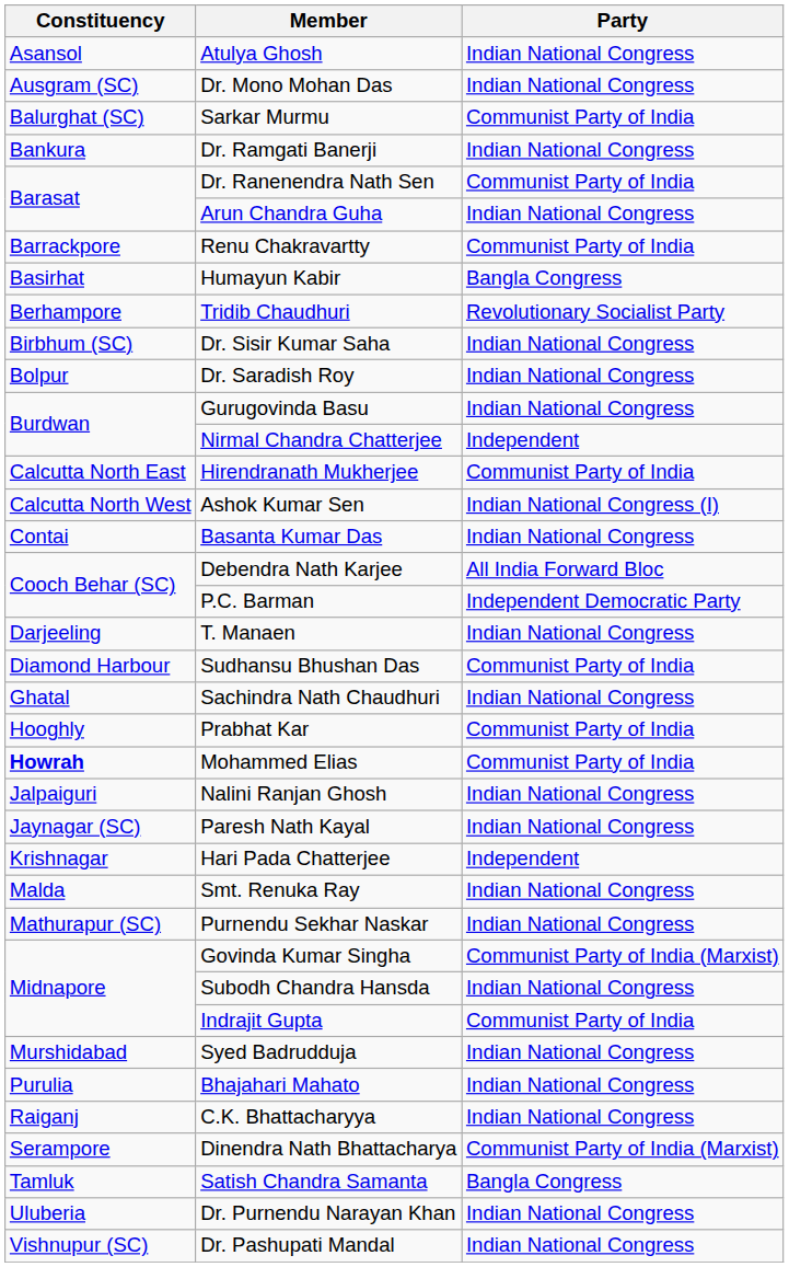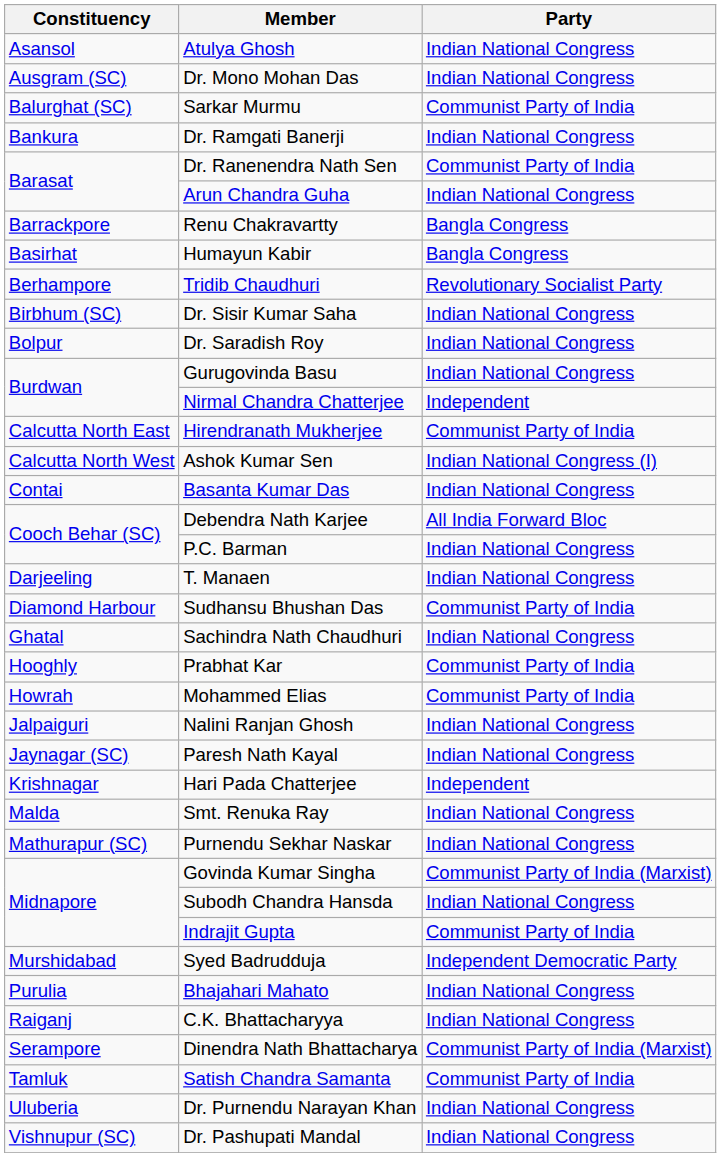Renu Chakravartty | Party: Communist Party of India -> Bangla Congress
P.C. Barman | Party: Independent Democratic Party -> Indian National Congress
Mohammed Elias | Constituency: bold -> normal
Syed Badrudduja | Party: Indian National Congress -> Independent Democratic Party
Satish Chandra Samanta | Party: Bangla Congress -> Communist Party of India
